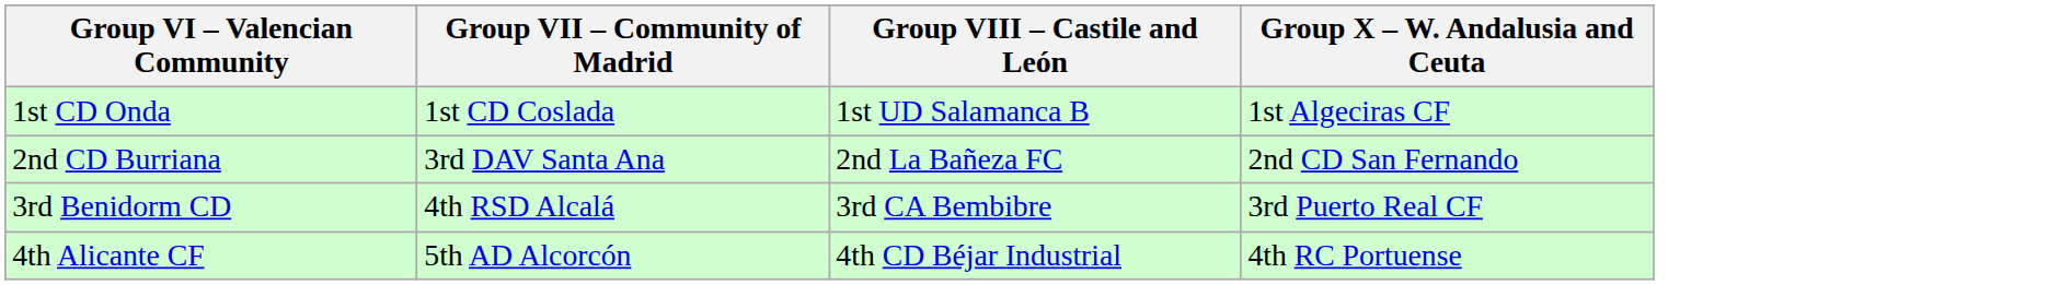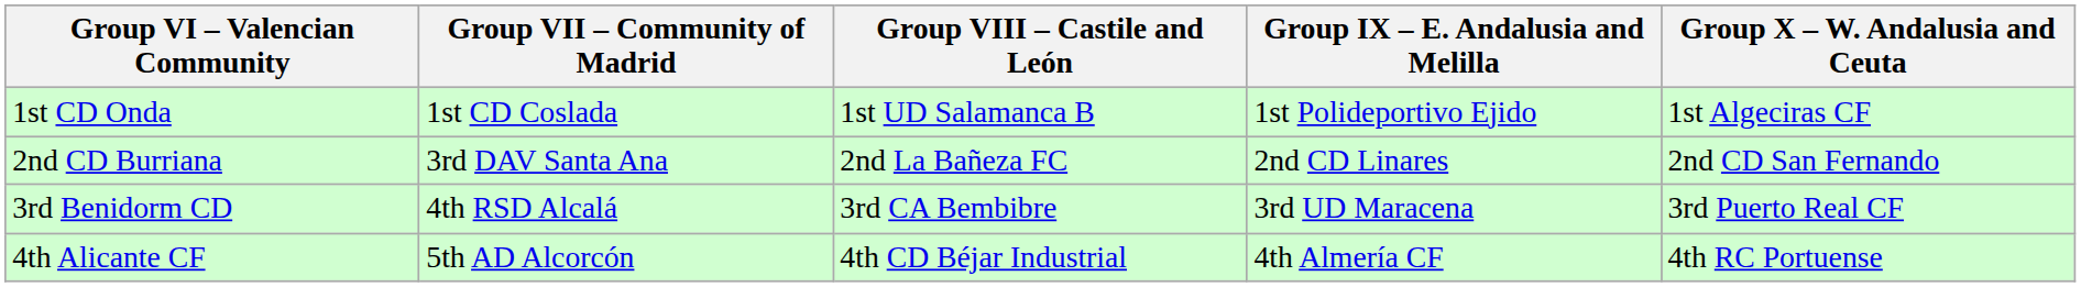+ column: Group IX – E. Andalusia and Melilla | 1st Polideportivo Ejido | 2nd CD Linares | 3rd UD Maracena | 4th Almería CF
